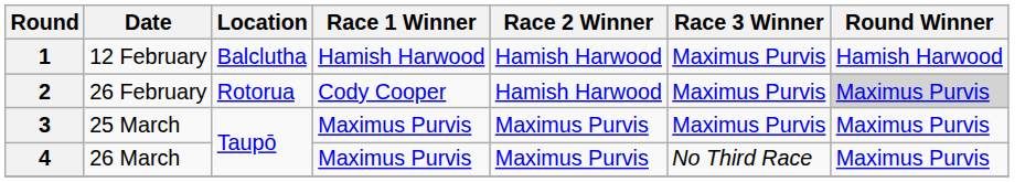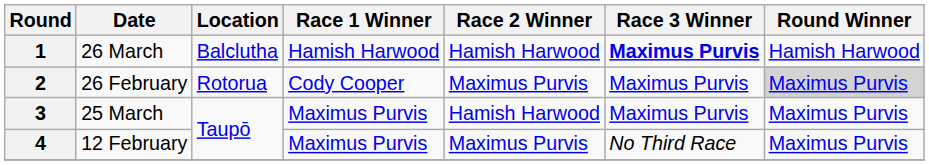1 | Date: 12 February -> 26 March
1 | Race 3 Winner: normal -> bold
2 | Race 2 Winner: Hamish Harwood -> Maximus Purvis
3 | Race 2 Winner: Maximus Purvis -> Hamish Harwood
4 | Date: 26 March -> 12 February
